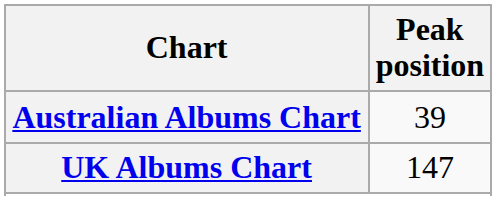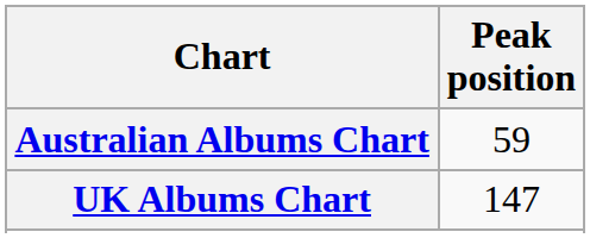Australian Albums Chart | Peak position: 39 -> 59
